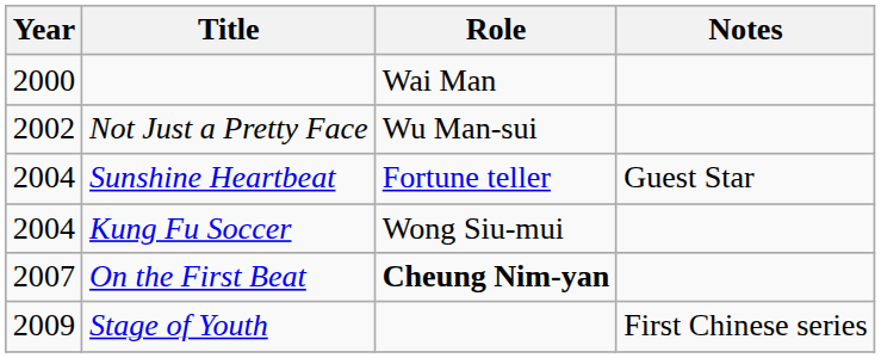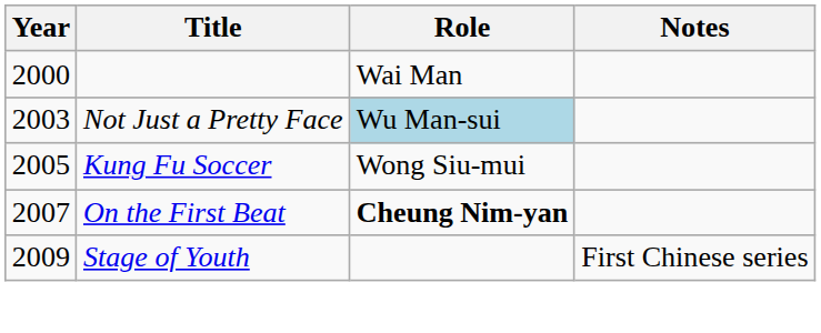Not Just a Pretty Face | Year: 2002 -> 2003
Not Just a Pretty Face | Role: no background -> lightblue background
- row: 2004 | Sunshine Heartbeat | Fortune teller | Guest Star
Kung Fu Soccer | Year: 2004 -> 2005
